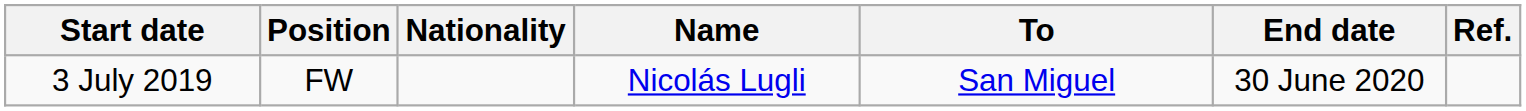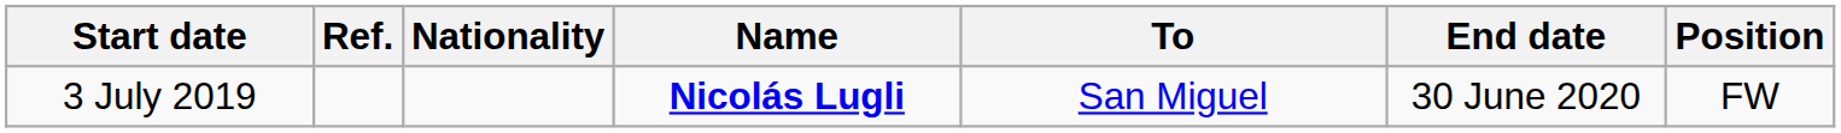columns swapped: Position <-> Ref.
3 July 2019 | Name: normal -> bold
